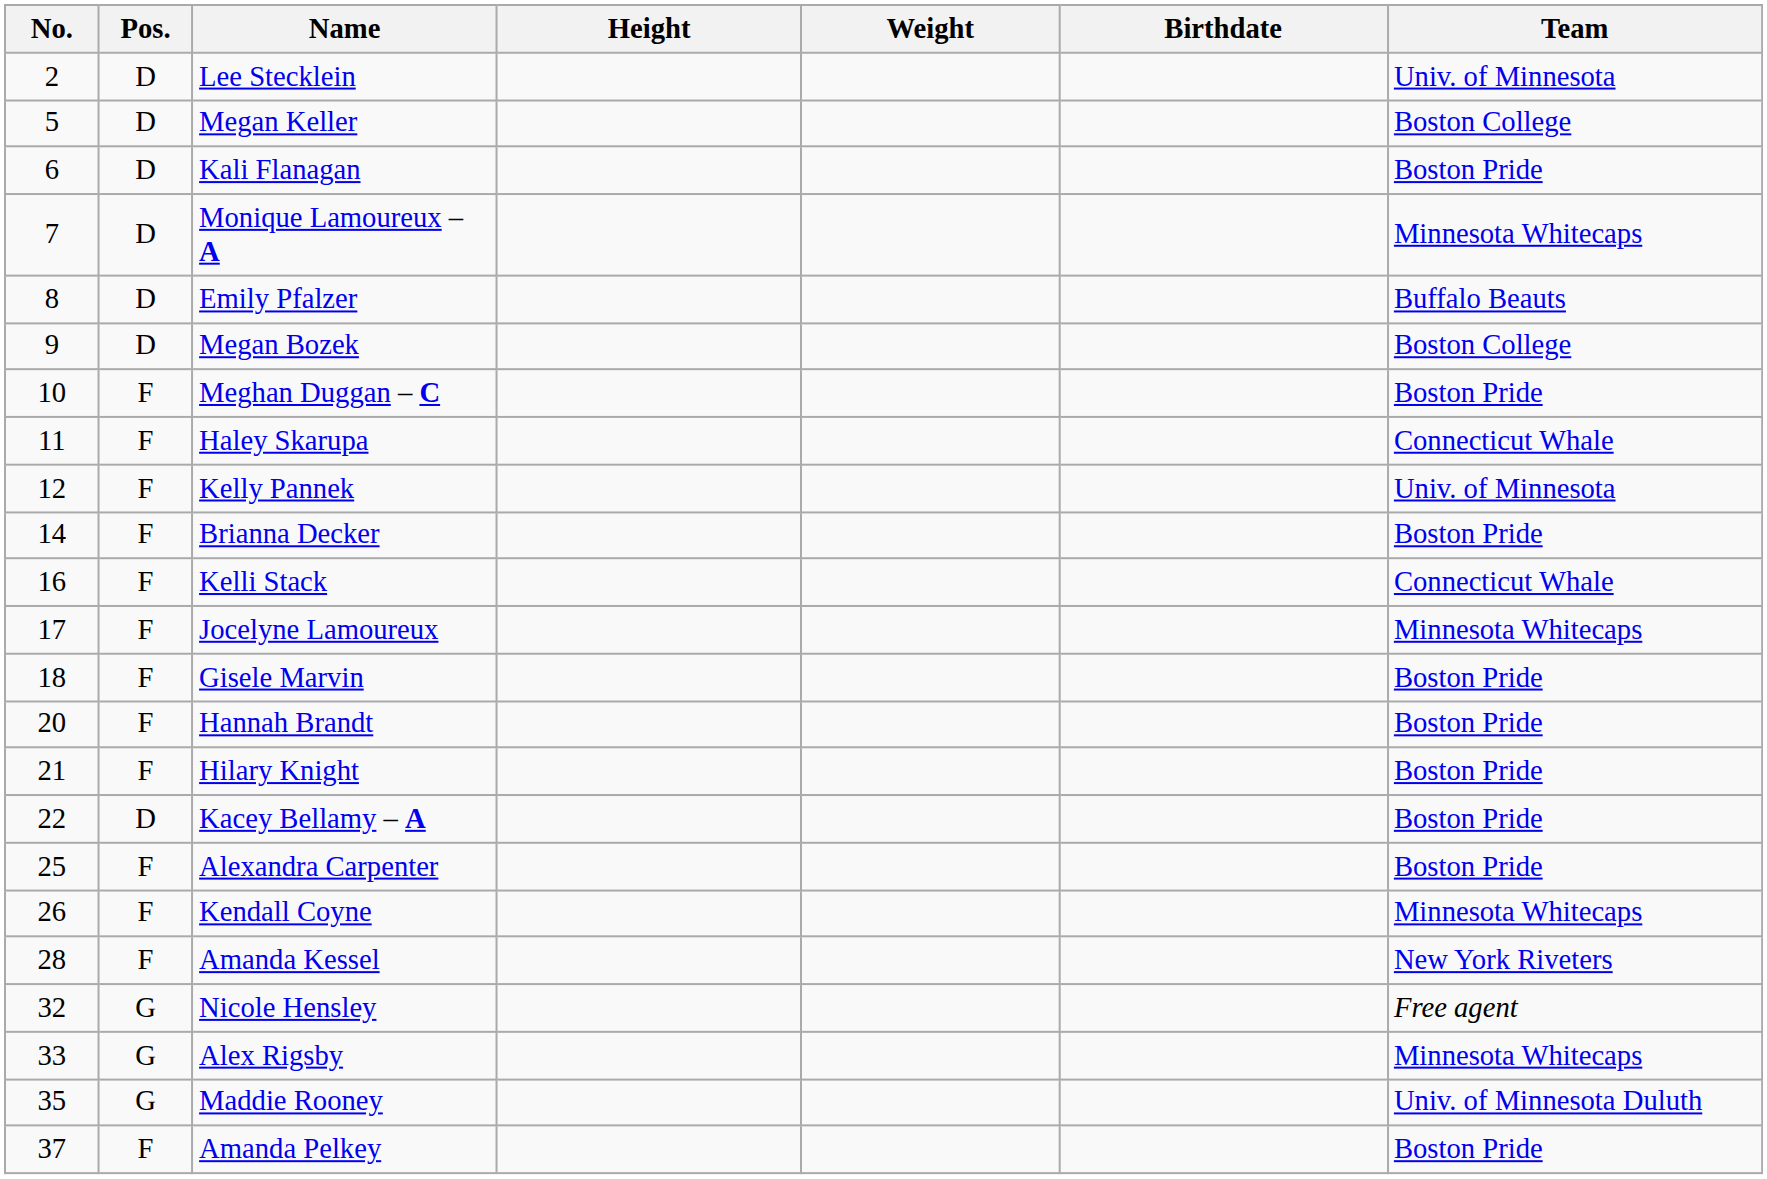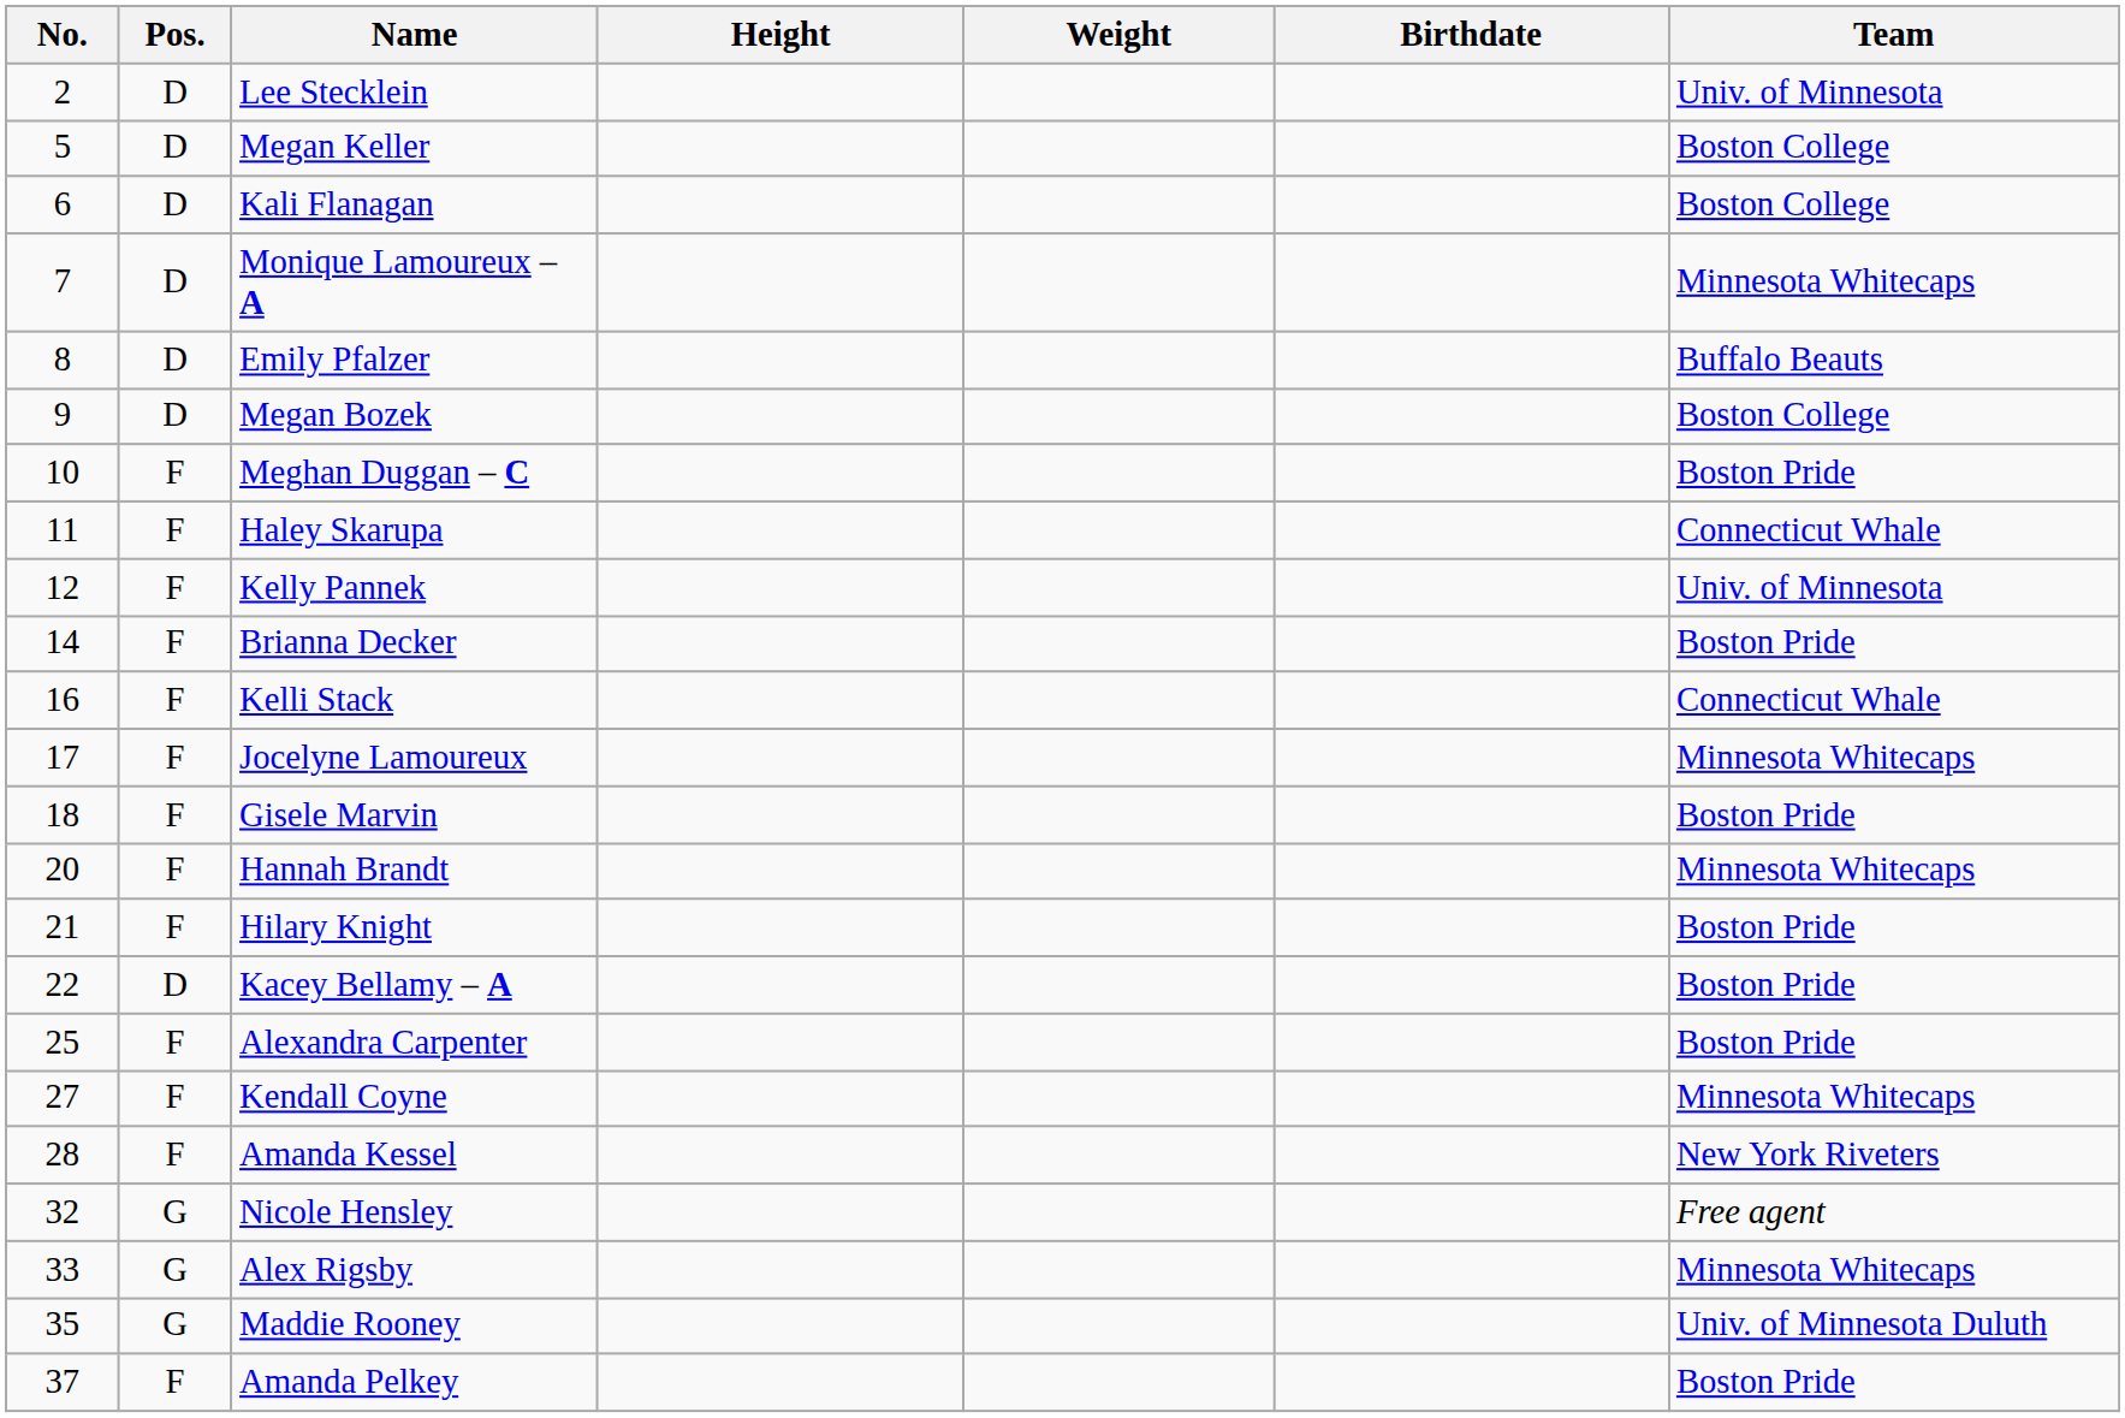Kali Flanagan | Team: Boston Pride -> Boston College
Hannah Brandt | Team: Boston Pride -> Minnesota Whitecaps
Kendall Coyne | No.: 26 -> 27
